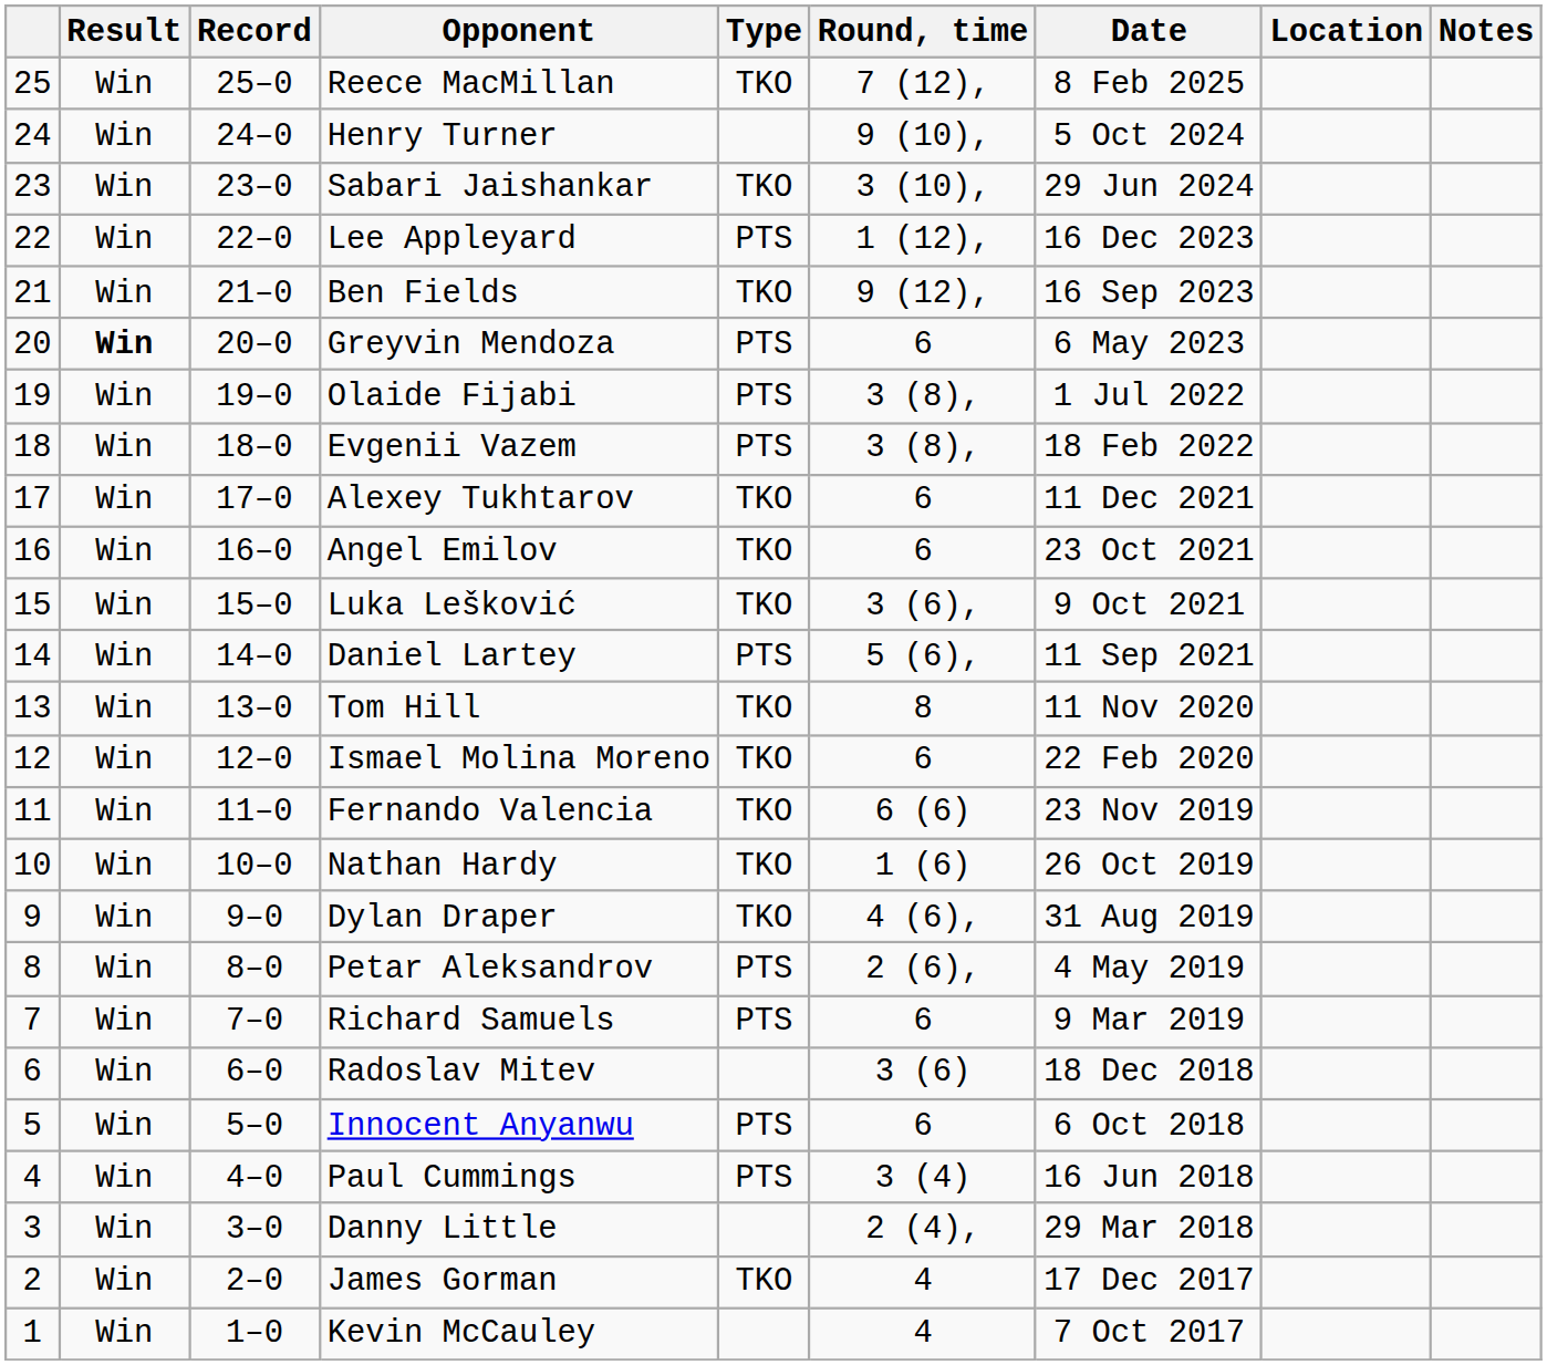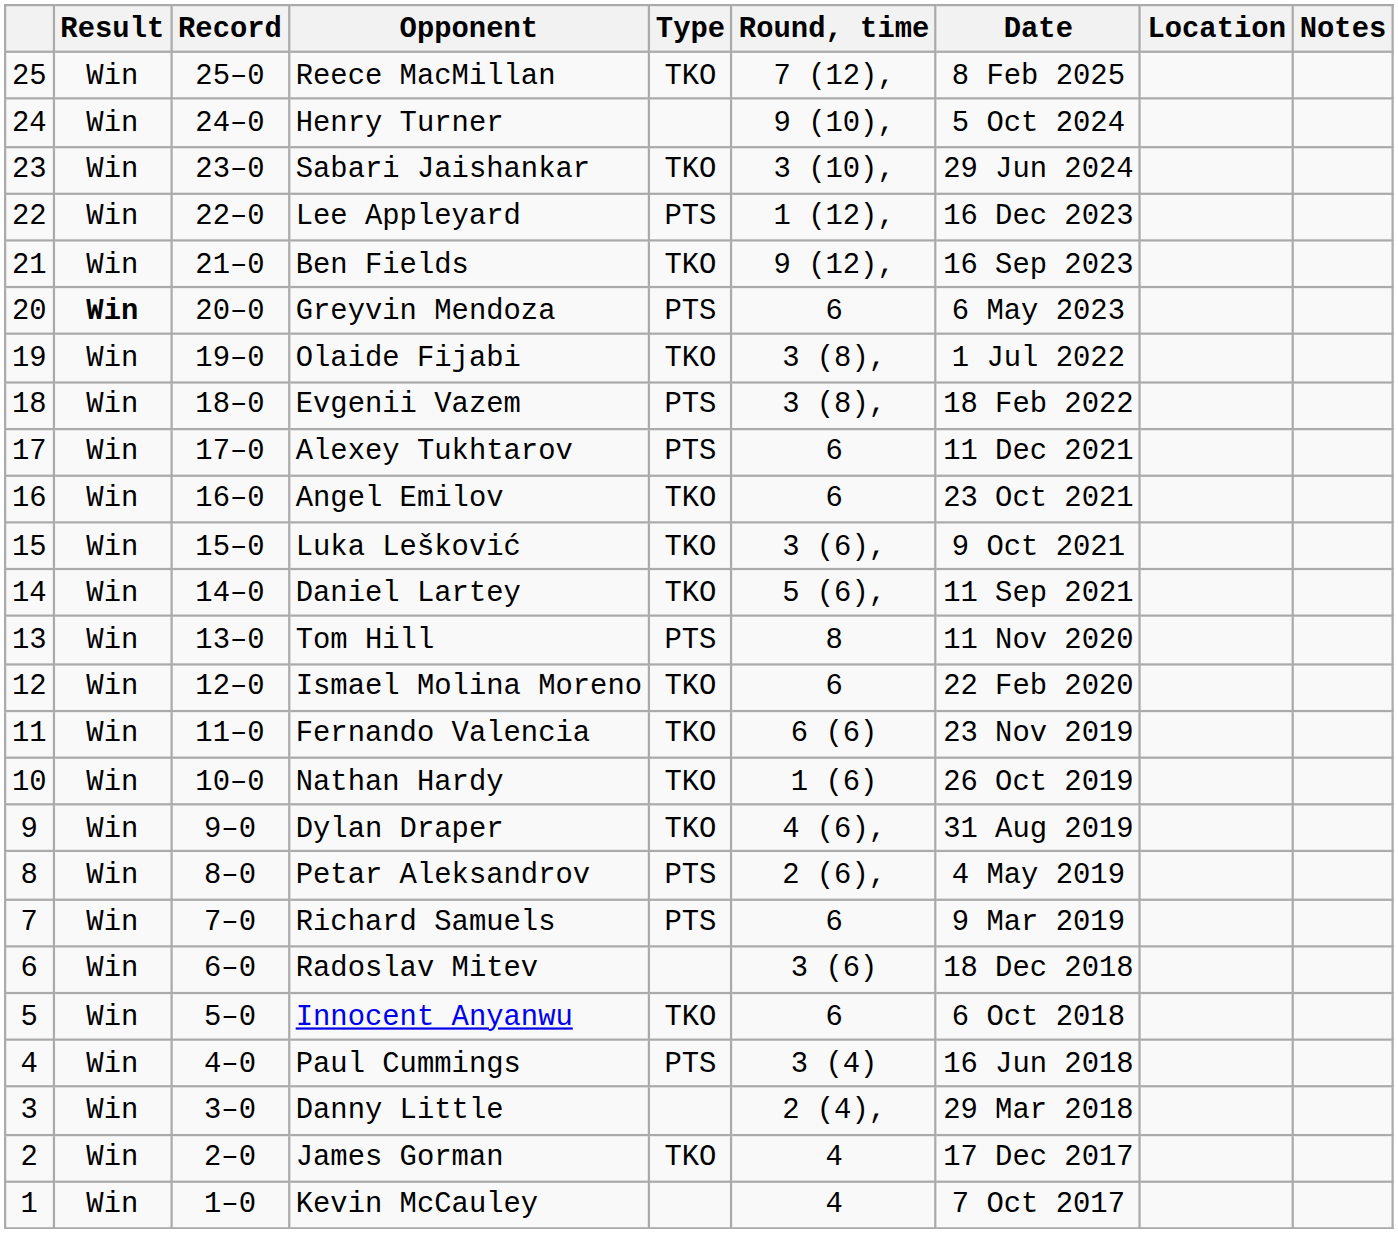Olaide Fijabi | Type: PTS -> TKO
Alexey Tukhtarov | Type: TKO -> PTS
Daniel Lartey | Type: PTS -> TKO
Tom Hill | Type: TKO -> PTS
Innocent Anyanwu | Type: PTS -> TKO
